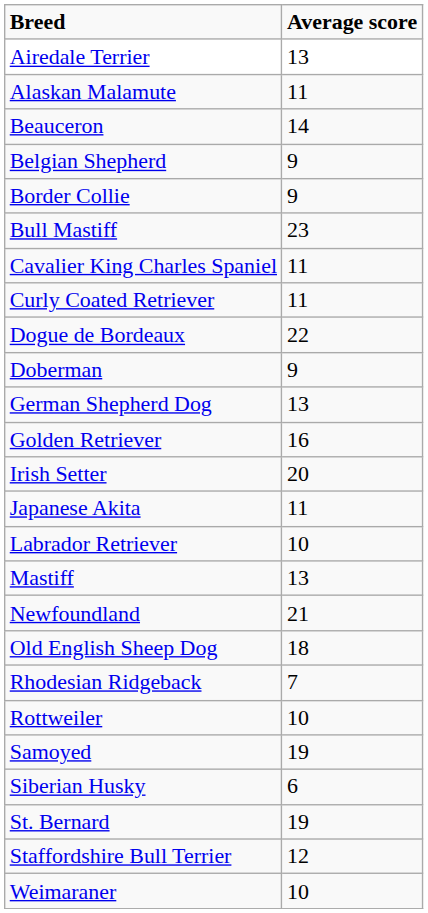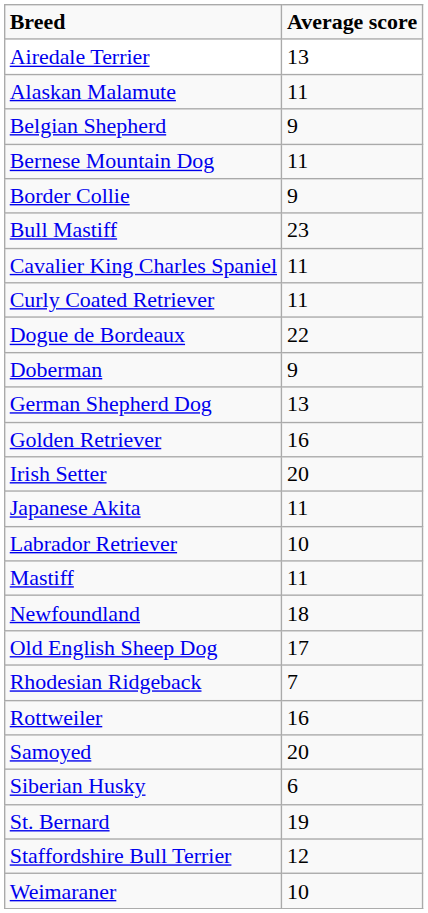- row: Beauceron | 14
+ row: Bernese Mountain Dog | 11
Mastiff | Average score: 13 -> 11
Newfoundland | Average score: 21 -> 18
Old English Sheep Dog | Average score: 18 -> 17
Rottweiler | Average score: 10 -> 16
Samoyed | Average score: 19 -> 20
